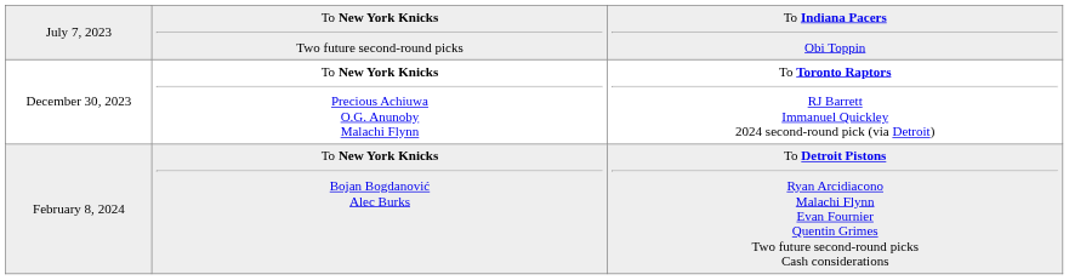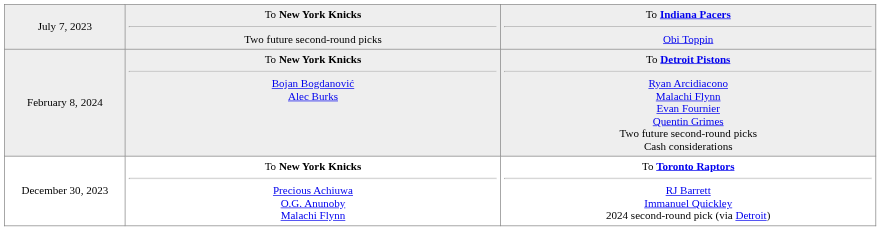rows swapped: December 30, 2023 <-> February 8, 2024
